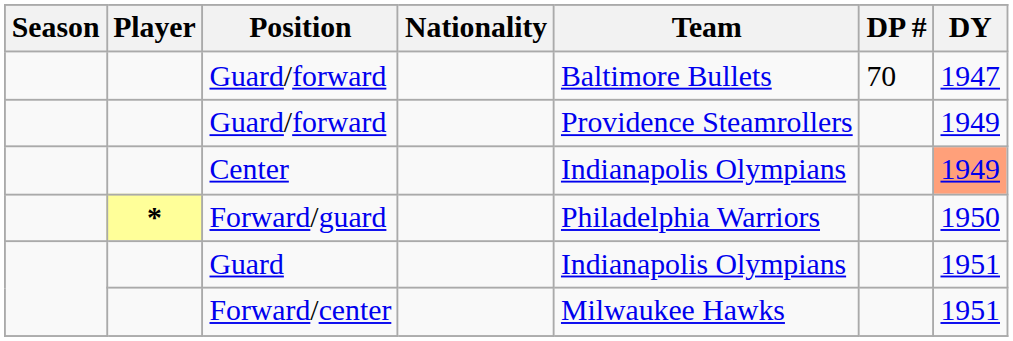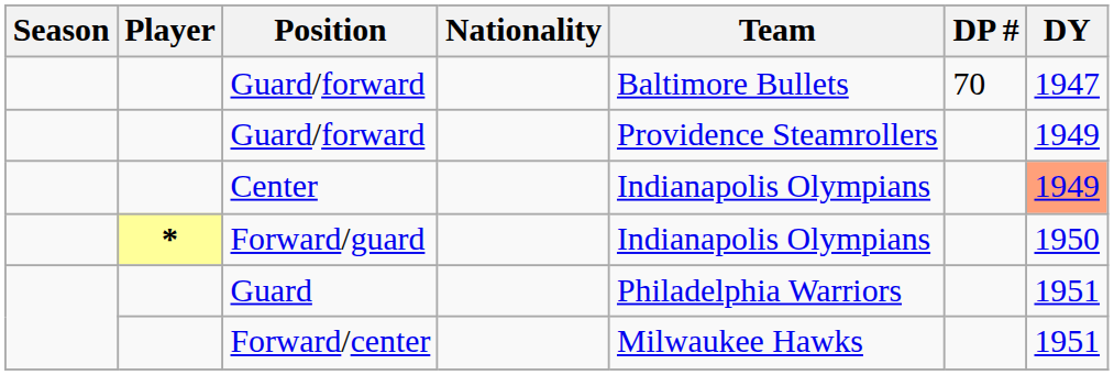Forward/guard | Team: Philadelphia Warriors -> Indianapolis Olympians
Guard | Team: Indianapolis Olympians -> Philadelphia Warriors
